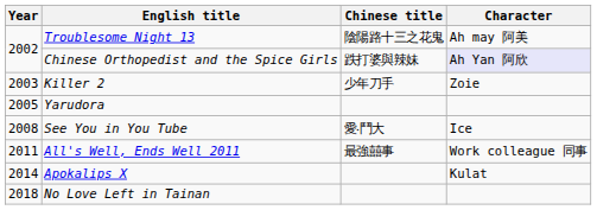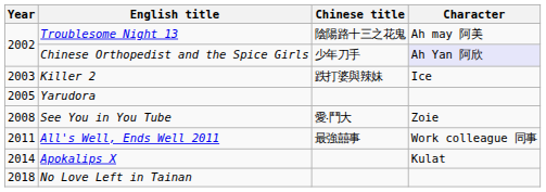Chinese Orthopedist and the Spice Girls | Chinese title: 跌打婆與辣妹 -> 少年刀手
Killer 2 | Chinese title: 少年刀手 -> 跌打婆與辣妹
Killer 2 | Character: Zoie -> Ice
See You in You Tube | Character: Ice -> Zoie
